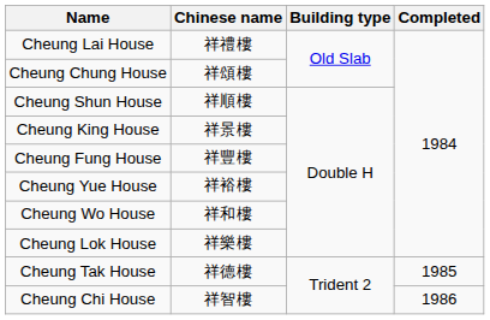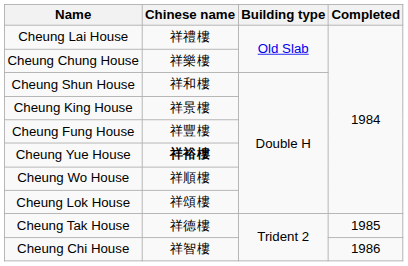Cheung Chung House | Chinese name: 祥頌樓 -> 祥樂樓
Cheung Shun House | Chinese name: 祥順樓 -> 祥和樓
Cheung Yue House | Chinese name: normal -> bold
Cheung Wo House | Chinese name: 祥和樓 -> 祥順樓
Cheung Lok House | Chinese name: 祥樂樓 -> 祥頌樓
